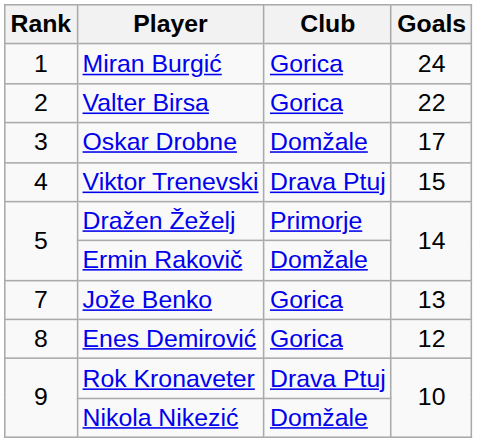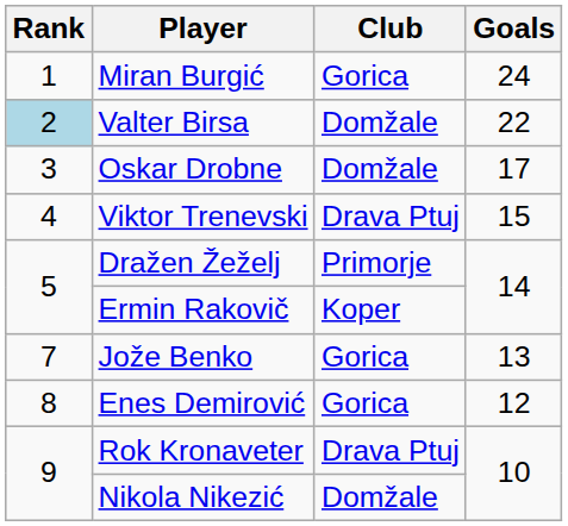Valter Birsa | Rank: no background -> lightblue background
Valter Birsa | Club: Gorica -> Domžale
Ermin Rakovič | Club: Domžale -> Koper
